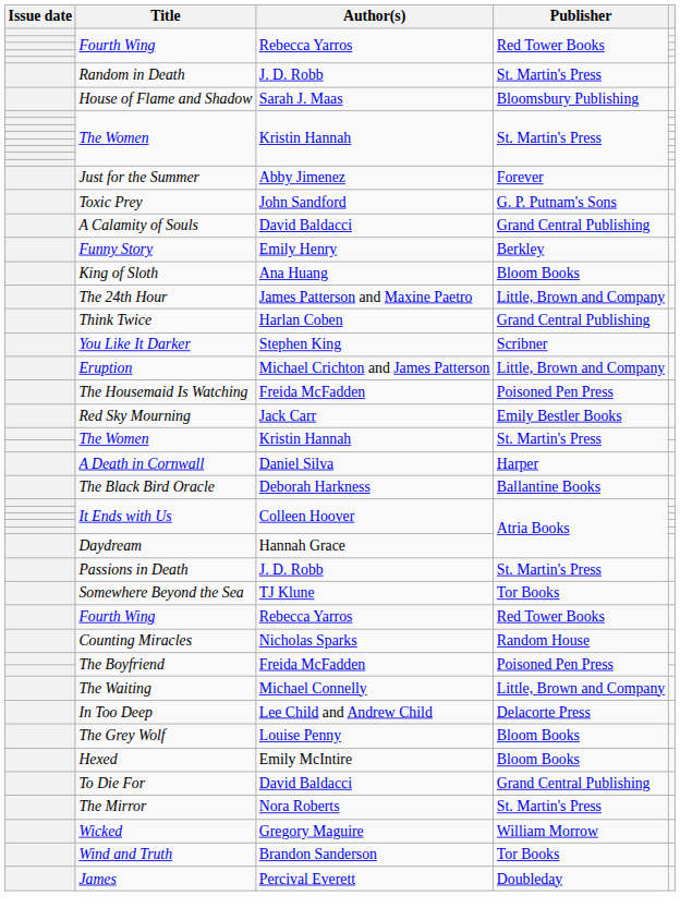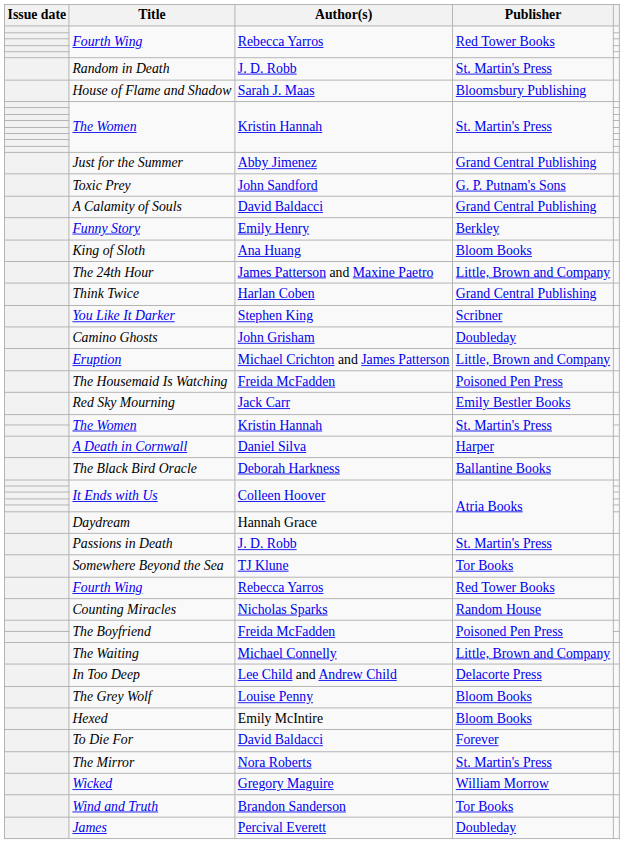Just for the Summer | Publisher: Forever -> Grand Central Publishing
+ row: Camino Ghosts | John Grisham | Doubleday
To Die For | Publisher: Grand Central Publishing -> Forever
